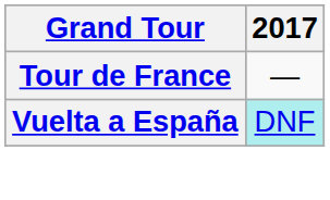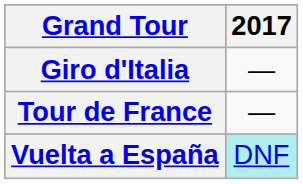+ row: Giro d'Italia | —
